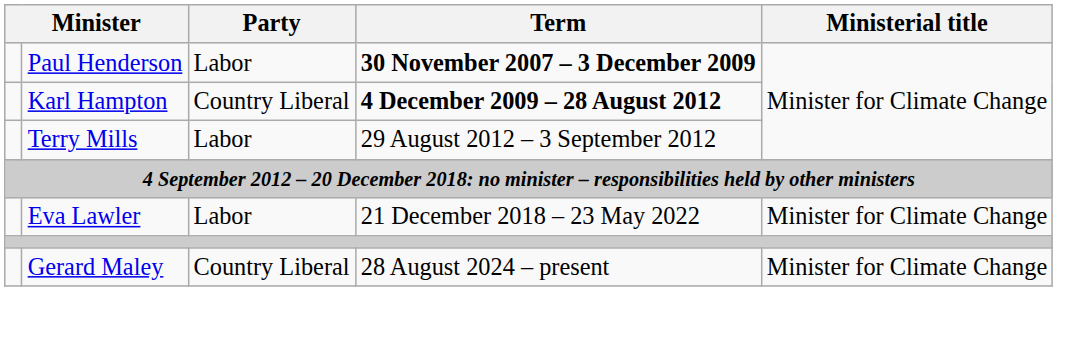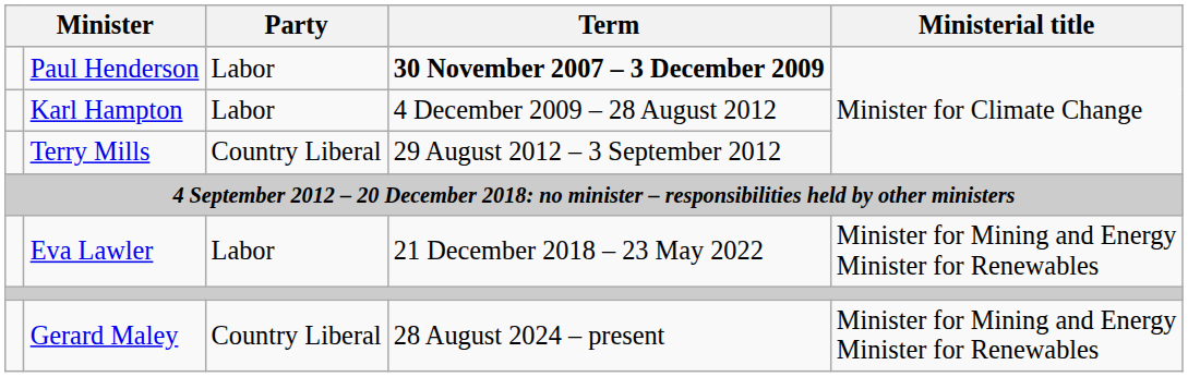Karl Hampton | Party: Country Liberal -> Labor
Karl Hampton | Term: bold -> normal
Terry Mills | Party: Labor -> Country Liberal
Eva Lawler | Ministerial title: Minister for Climate Change -> Minister for Mining and Energy Minister for Renewables
Gerard Maley | Ministerial title: Minister for Climate Change -> Minister for Mining and Energy Minister for Renewables
